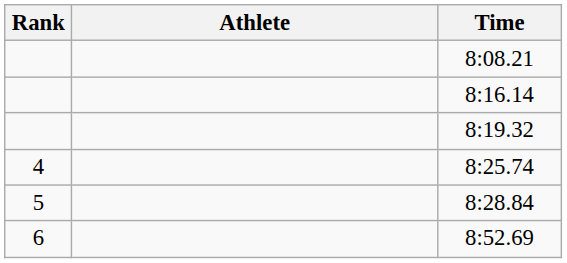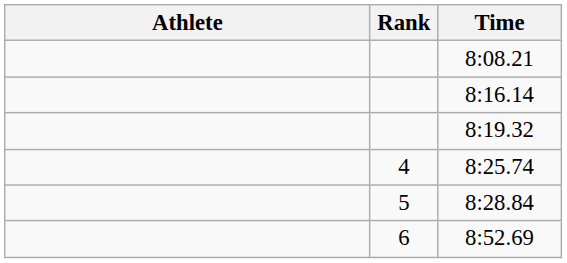columns swapped: Rank <-> Athlete
